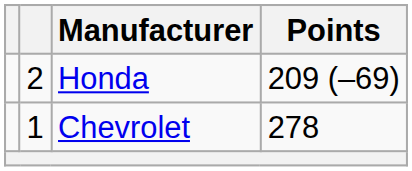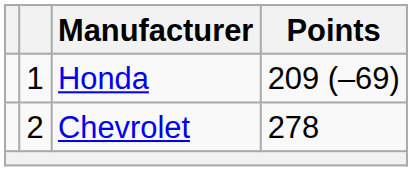Honda | column 2: 2 -> 1
Chevrolet | column 2: 1 -> 2
